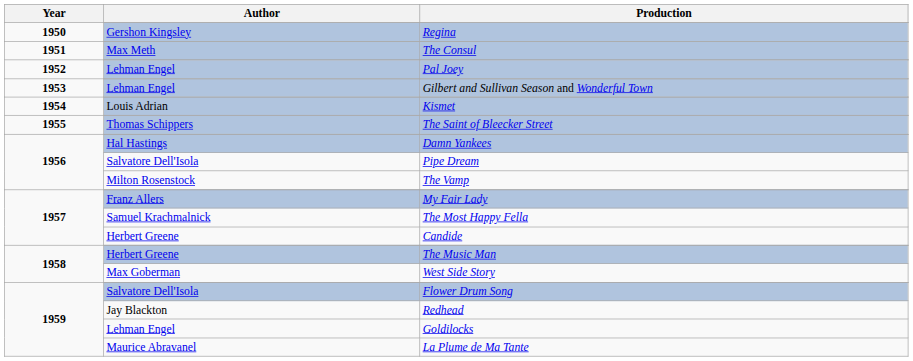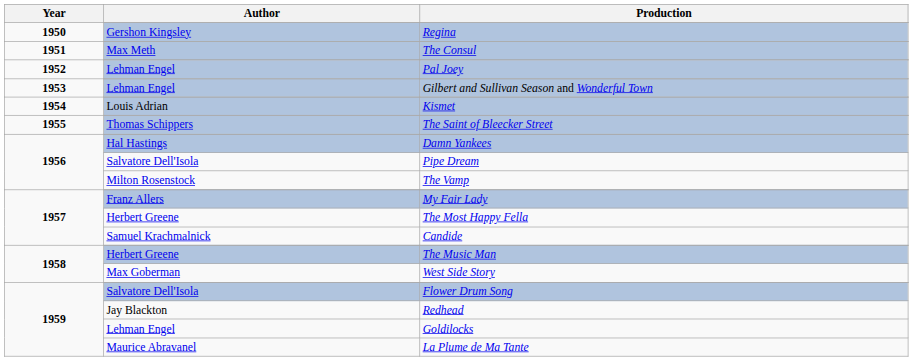The Most Happy Fella | Author: Samuel Krachmalnick -> Herbert Greene
Candide | Author: Herbert Greene -> Samuel Krachmalnick
